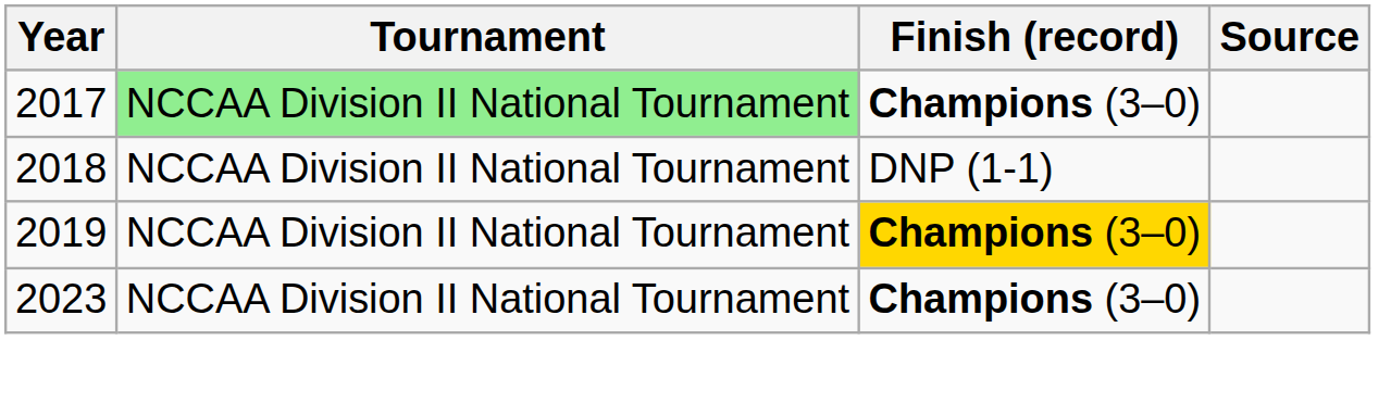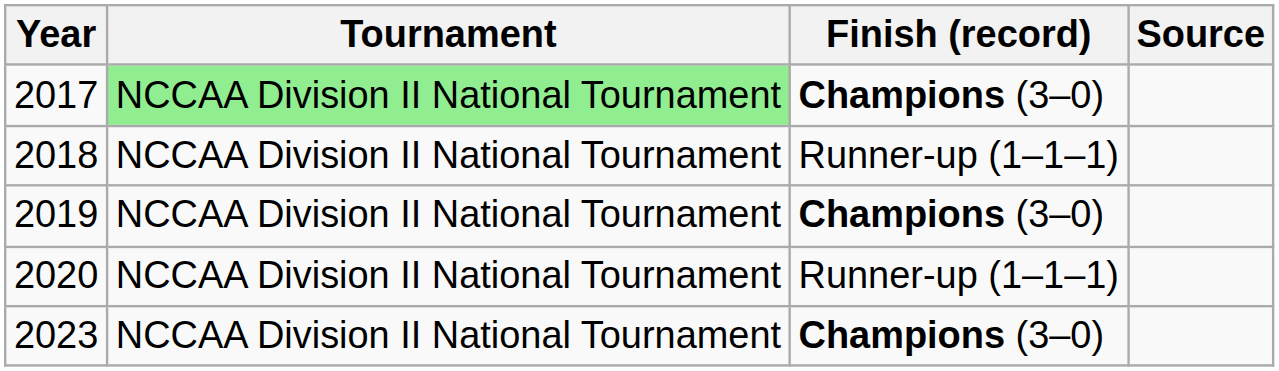2018 | Finish (record): DNP (1-1) -> Runner-up (1–1–1)
2019 | Finish (record): gold background -> no background
+ row: 2020 | NCCAA Division II National Tournament | Runner-up (1–1–1)
